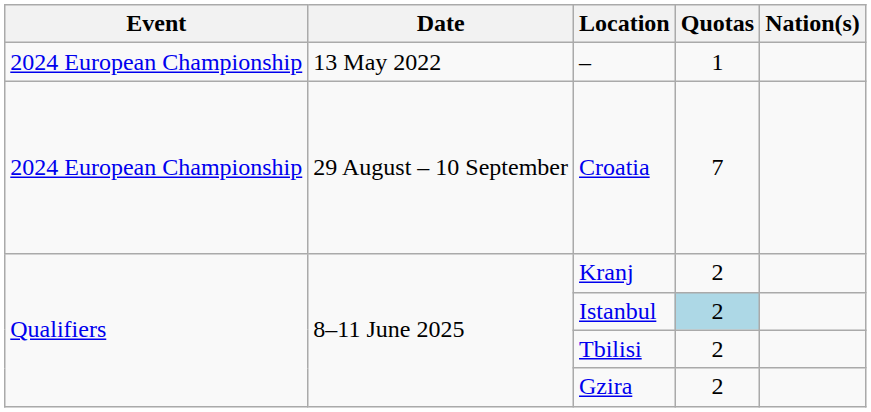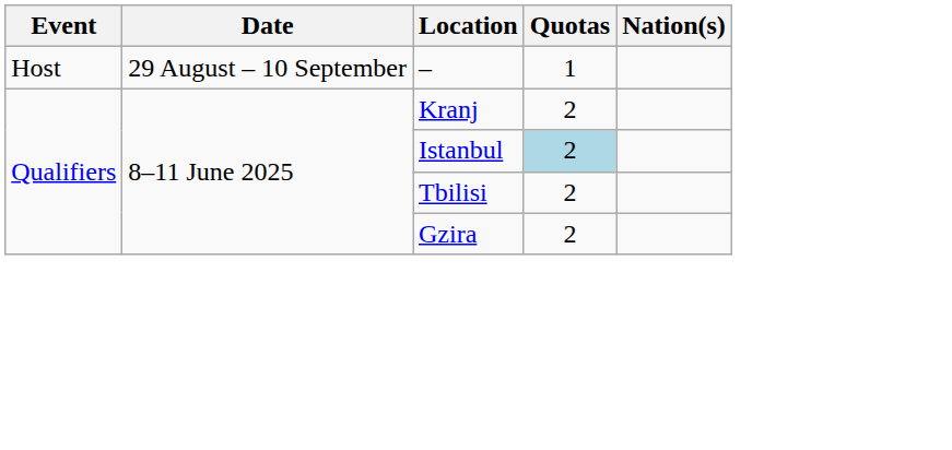– | Event: 2024 European Championship -> Host
– | Date: 13 May 2022 -> 29 August – 10 September
- row: 2024 European Championship | 29 August – 10 September | Croatia | 7
